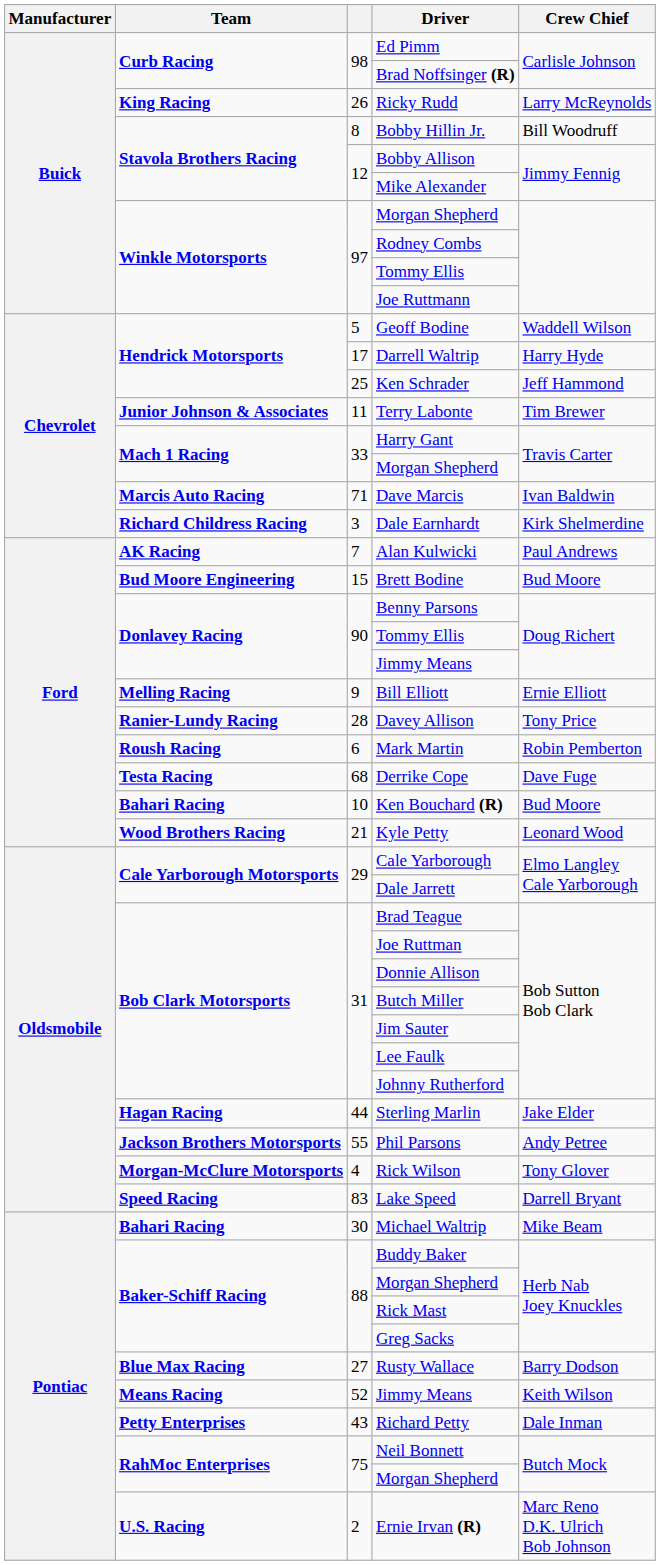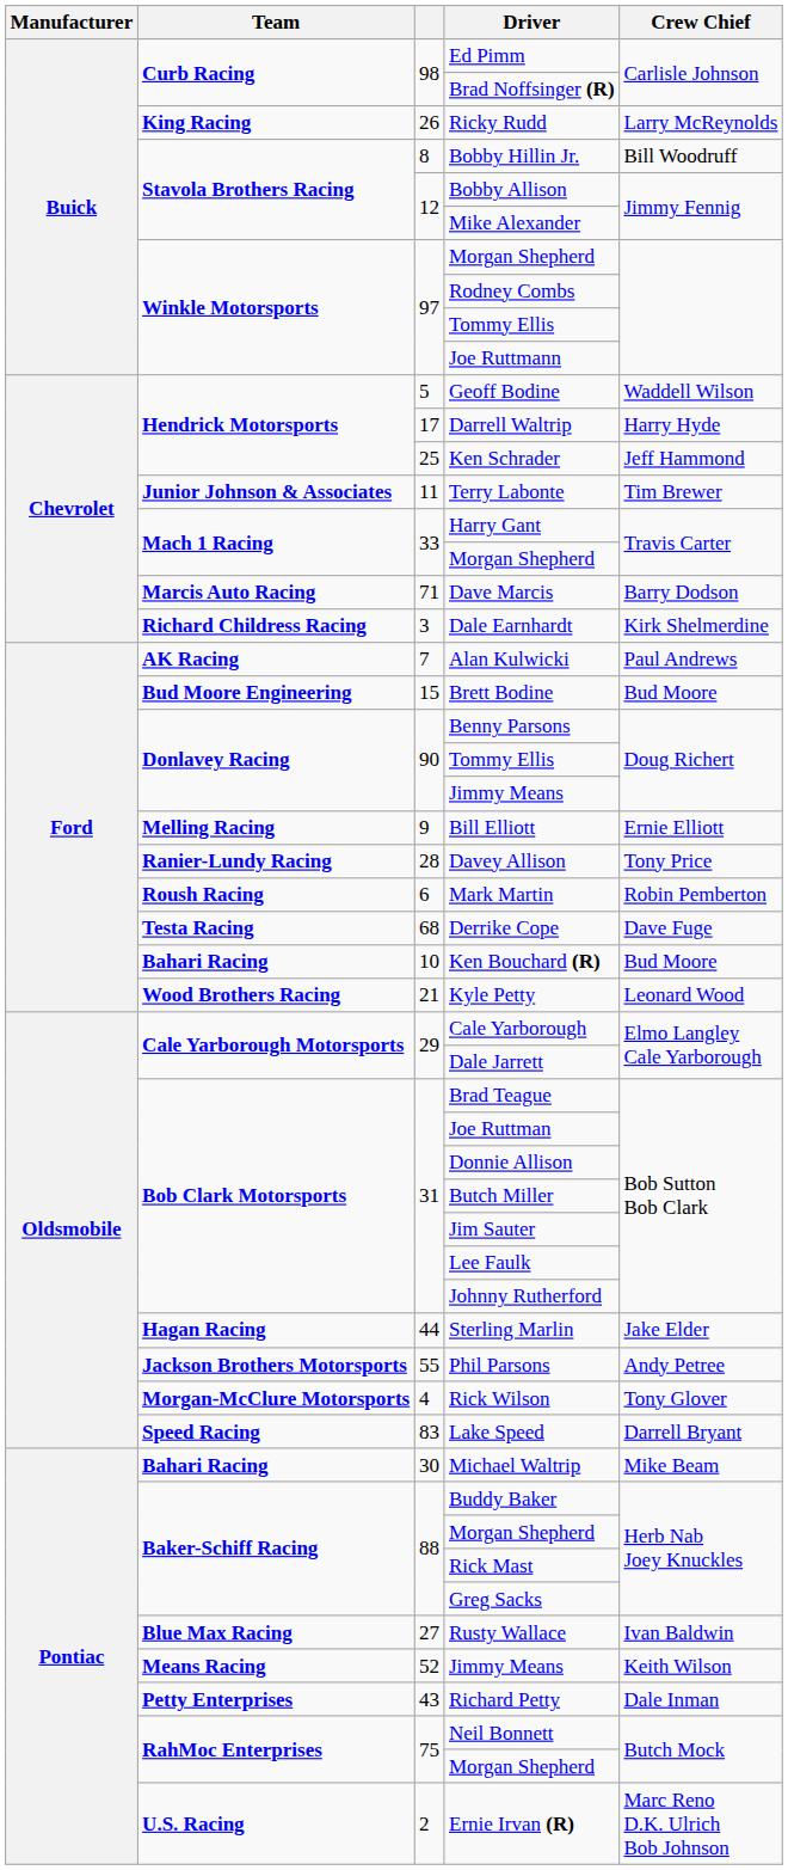Dave Marcis | Crew Chief: Ivan Baldwin -> Barry Dodson
Rusty Wallace | Crew Chief: Barry Dodson -> Ivan Baldwin
